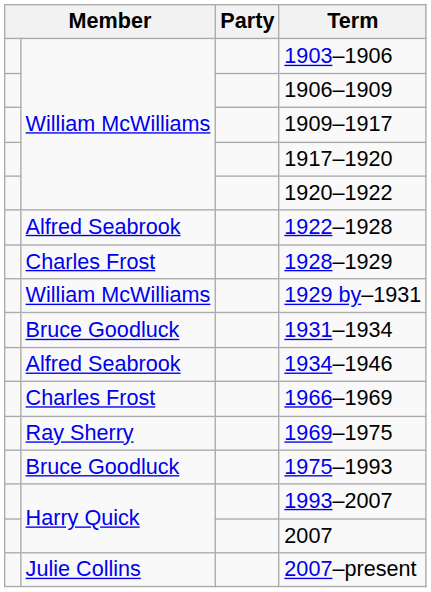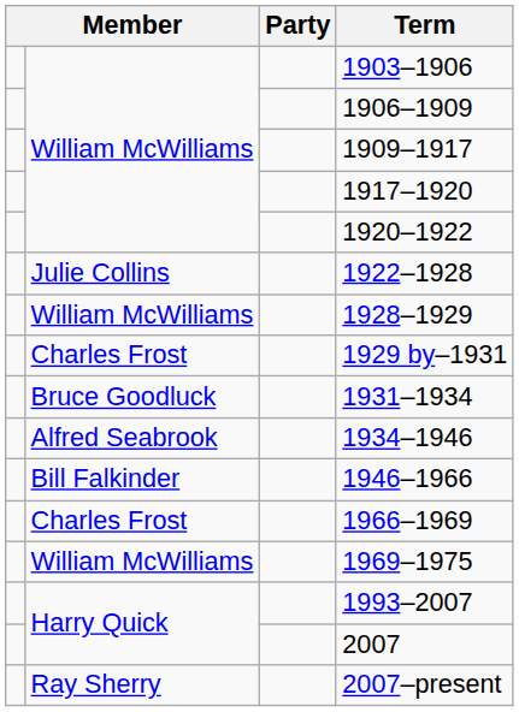1922–1928 | column 2: Alfred Seabrook -> Julie Collins
1928–1929 | column 2: Charles Frost -> William McWilliams
1929 by–1931 | column 2: William McWilliams -> Charles Frost
+ row: Bill Falkinder | 1946–1966
1969–1975 | column 2: Ray Sherry -> William McWilliams
- row: Bruce Goodluck | 1975–1993
2007–present | column 2: Julie Collins -> Ray Sherry
